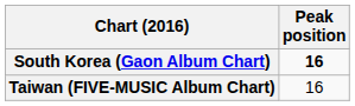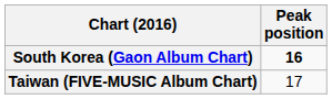Taiwan (FIVE-MUSIC Album Chart) | Peak position: 16 -> 17
